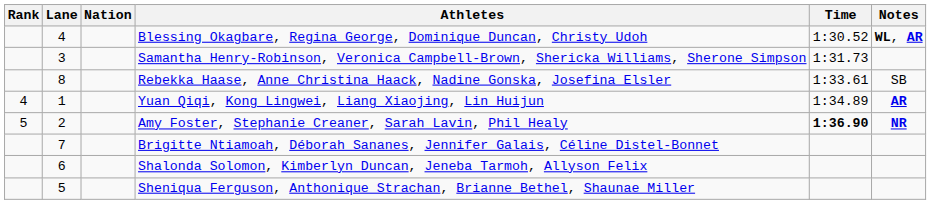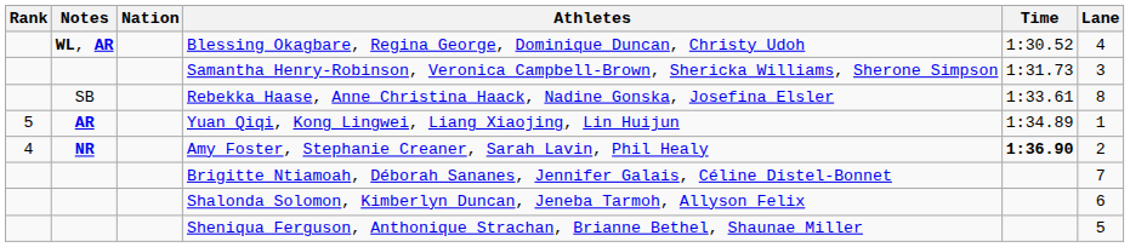columns swapped: Lane <-> Notes
Yuan Qiqi, Kong Lingwei, Liang Xiaojing, Lin Huijun | Rank: 4 -> 5
Amy Foster, Stephanie Creaner, Sarah Lavin, Phil Healy | Rank: 5 -> 4
